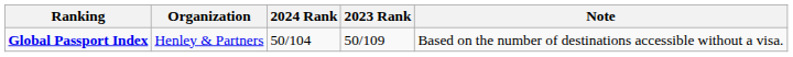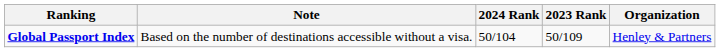columns swapped: Organization <-> Note
